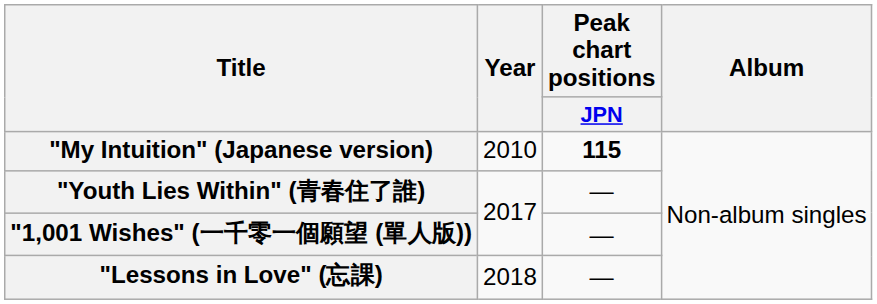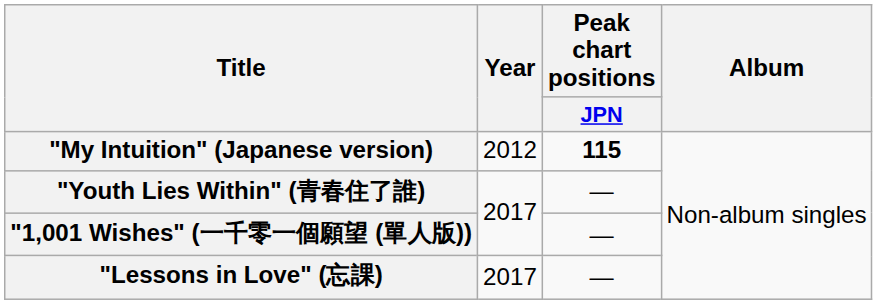"My Intuition" (Japanese version) | Year: 2010 -> 2012
"Lessons in Love" (忘課) | Year: 2018 -> 2017
